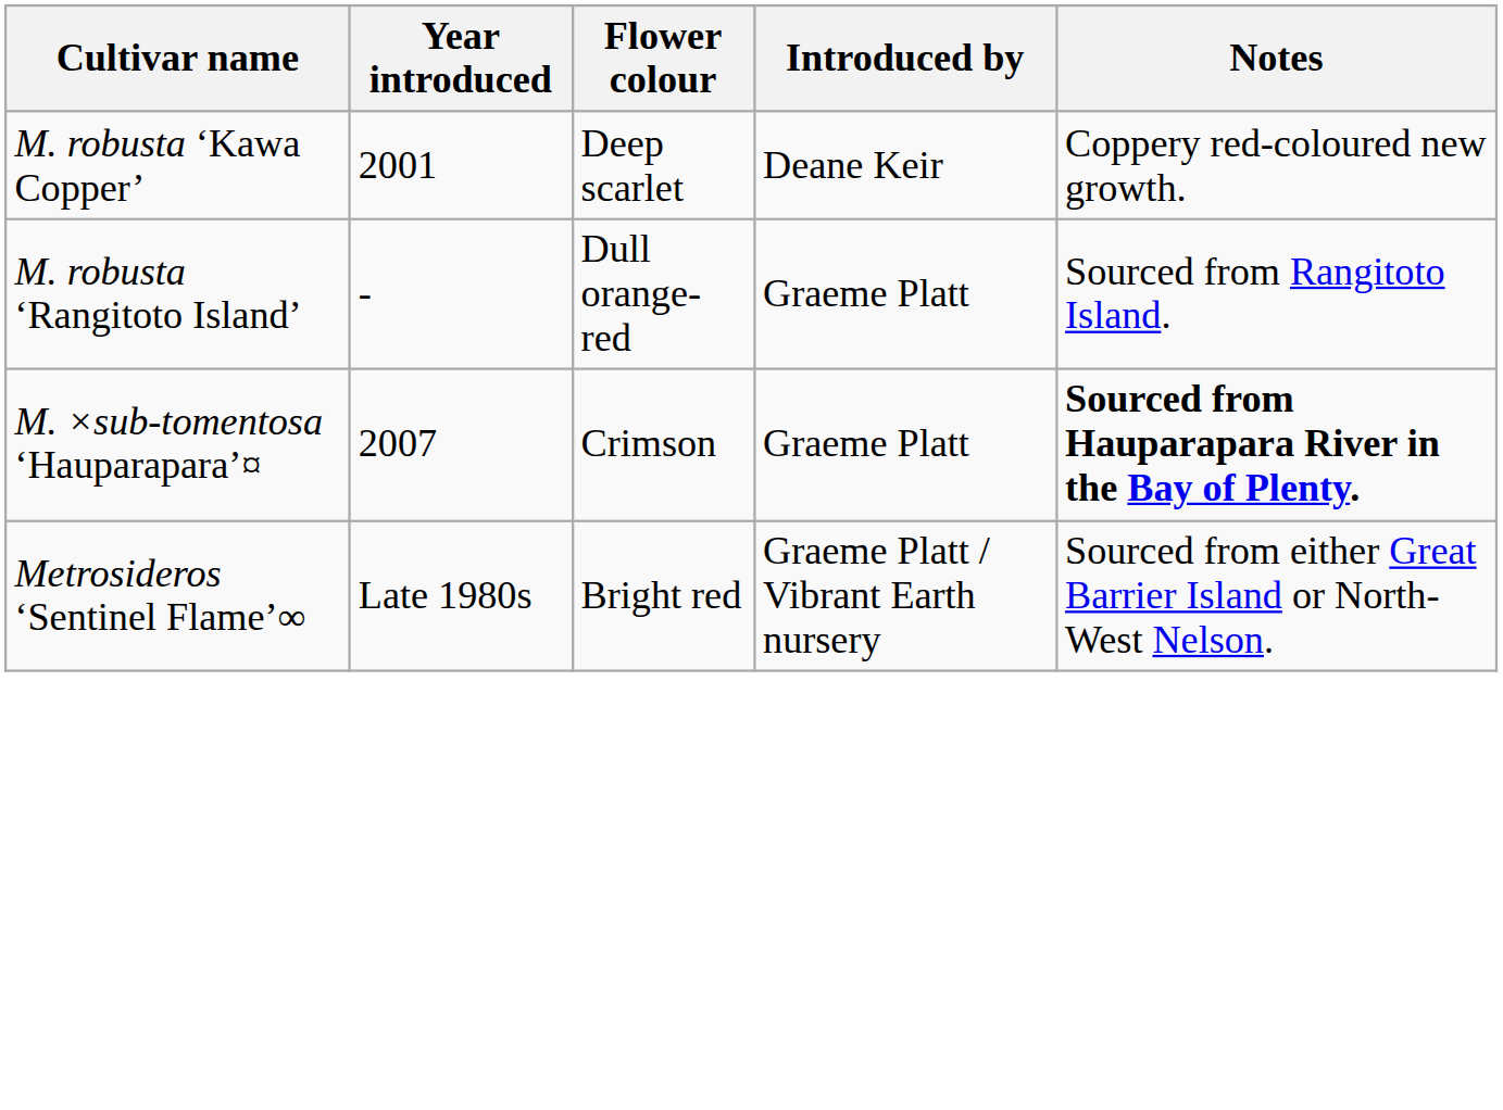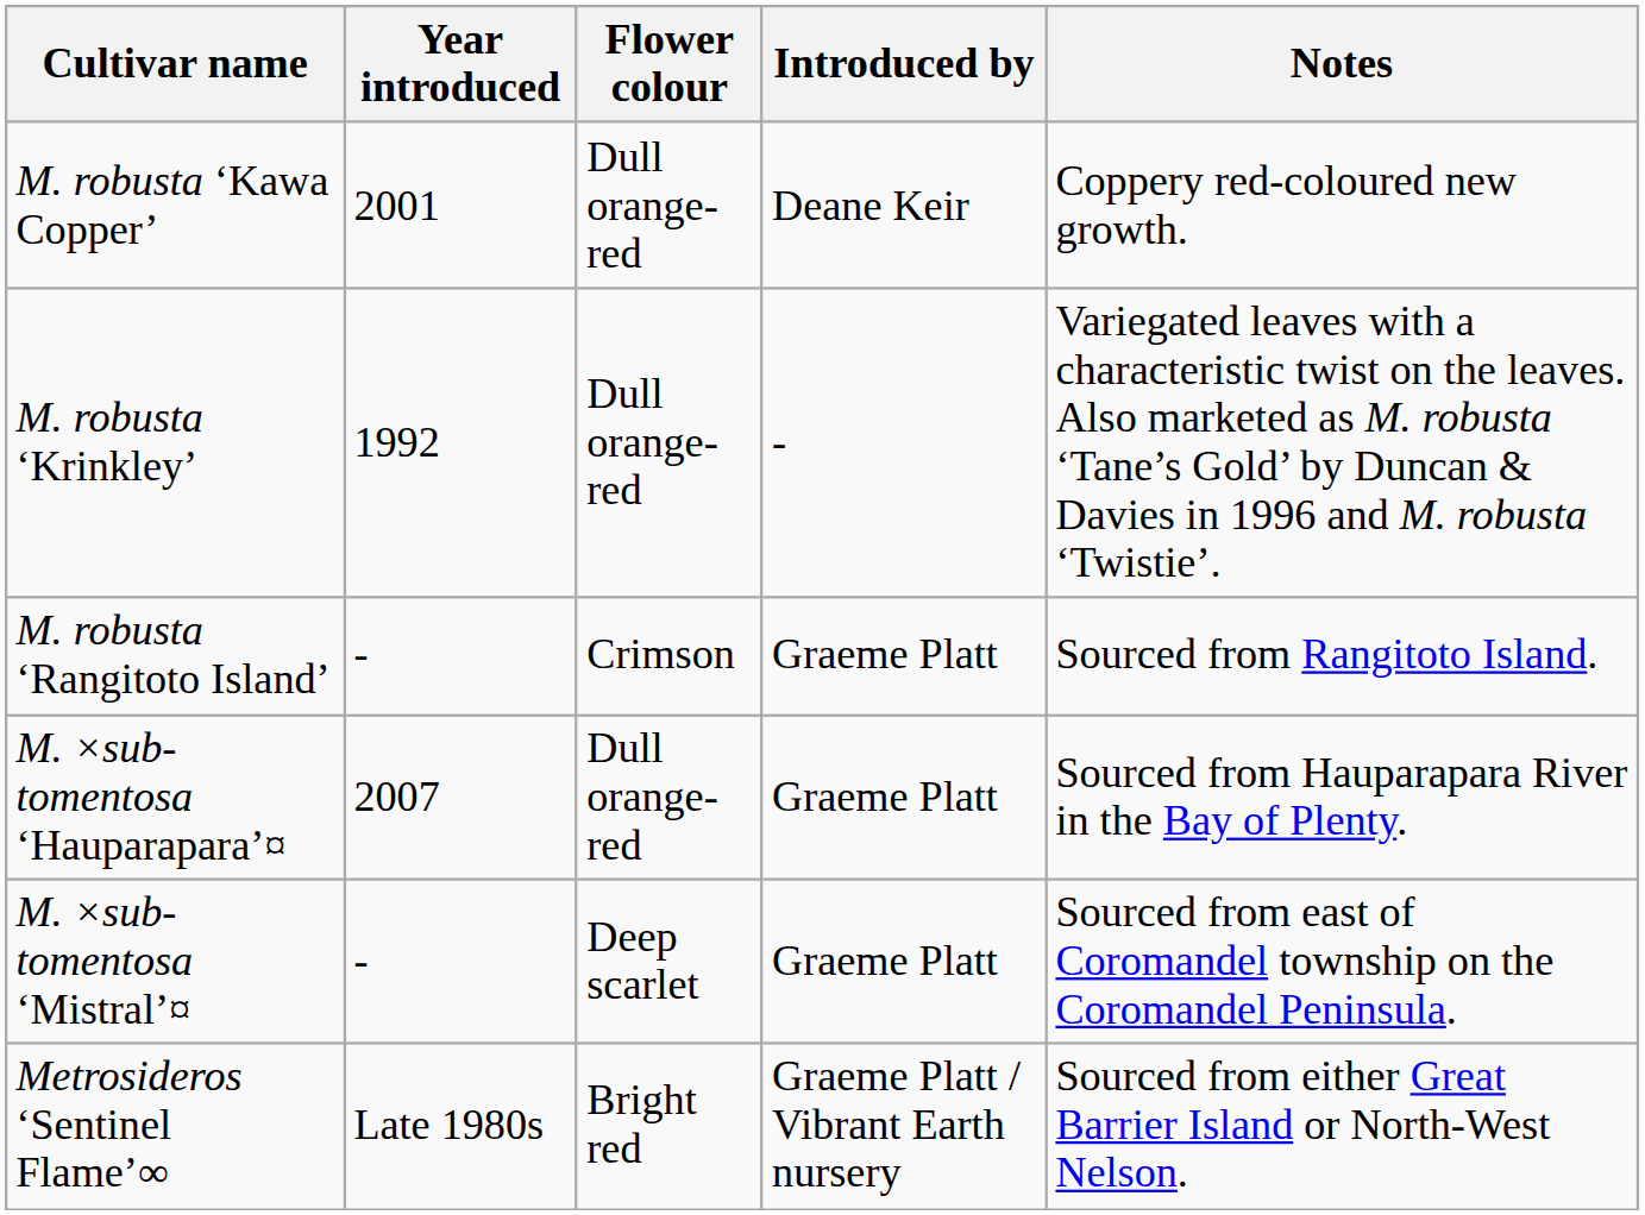M. robusta ‘Kawa Copper’ | Flower colour: Deep scarlet -> Dull orange-red
+ row: M. robusta ‘Krinkley’ | 1992 | Dull orange-red | - | Variegated leaves with a characteristic twist on the leaves. Also marketed as M. robusta ‘Tane’s Gold’ by Duncan & Davies in 1996 and M. robusta ‘Twistie’.
M. robusta ‘Rangitoto Island’ | Flower colour: Dull orange-red -> Crimson
M. ×sub-tomentosa ‘Hauparapara’¤ | Flower colour: Crimson -> Dull orange-red
M. ×sub-tomentosa ‘Hauparapara’¤ | Notes: bold -> normal
+ row: M. ×sub-tomentosa ‘Mistral’¤ | - | Deep scarlet | Graeme Platt | Sourced from east of Coromandel township on the Coromandel Peninsula.
